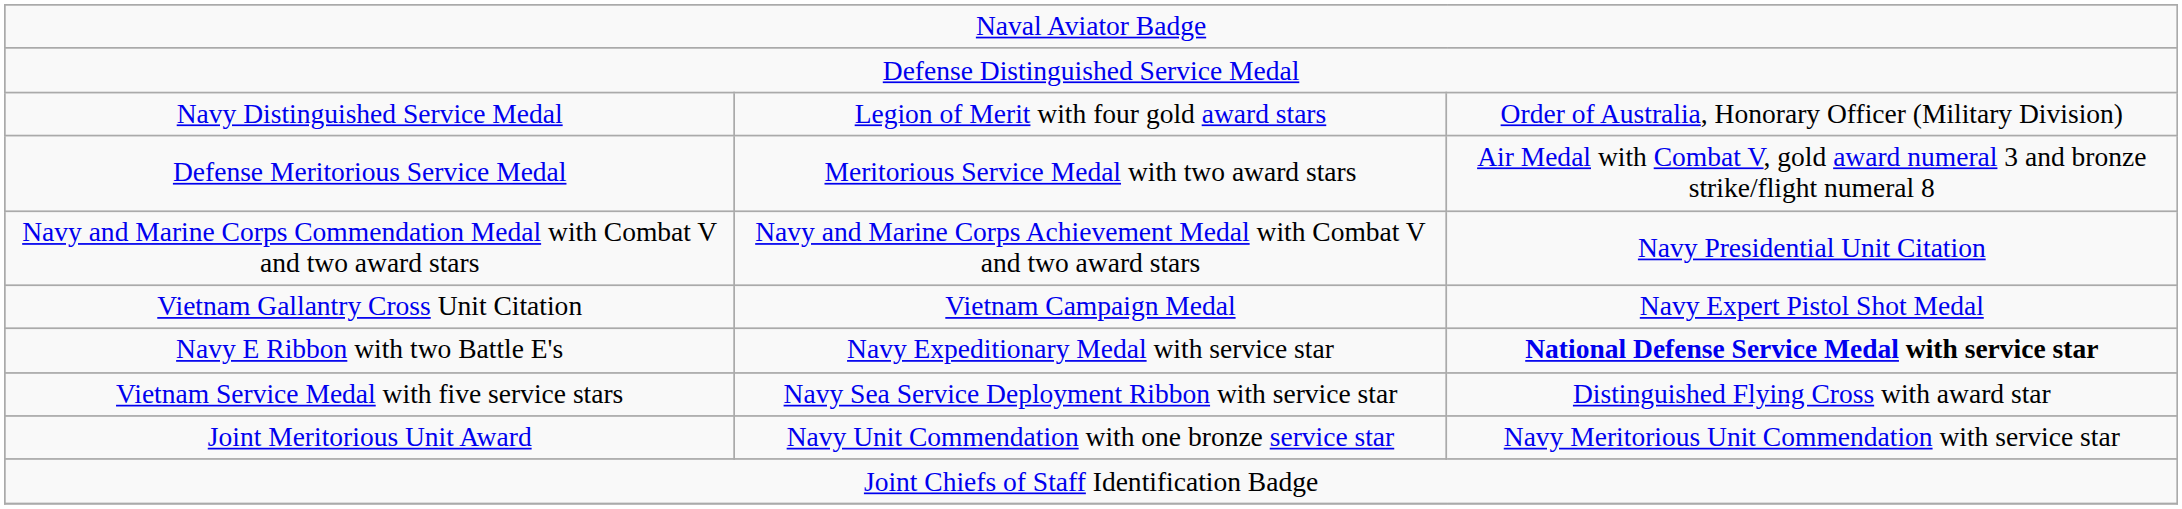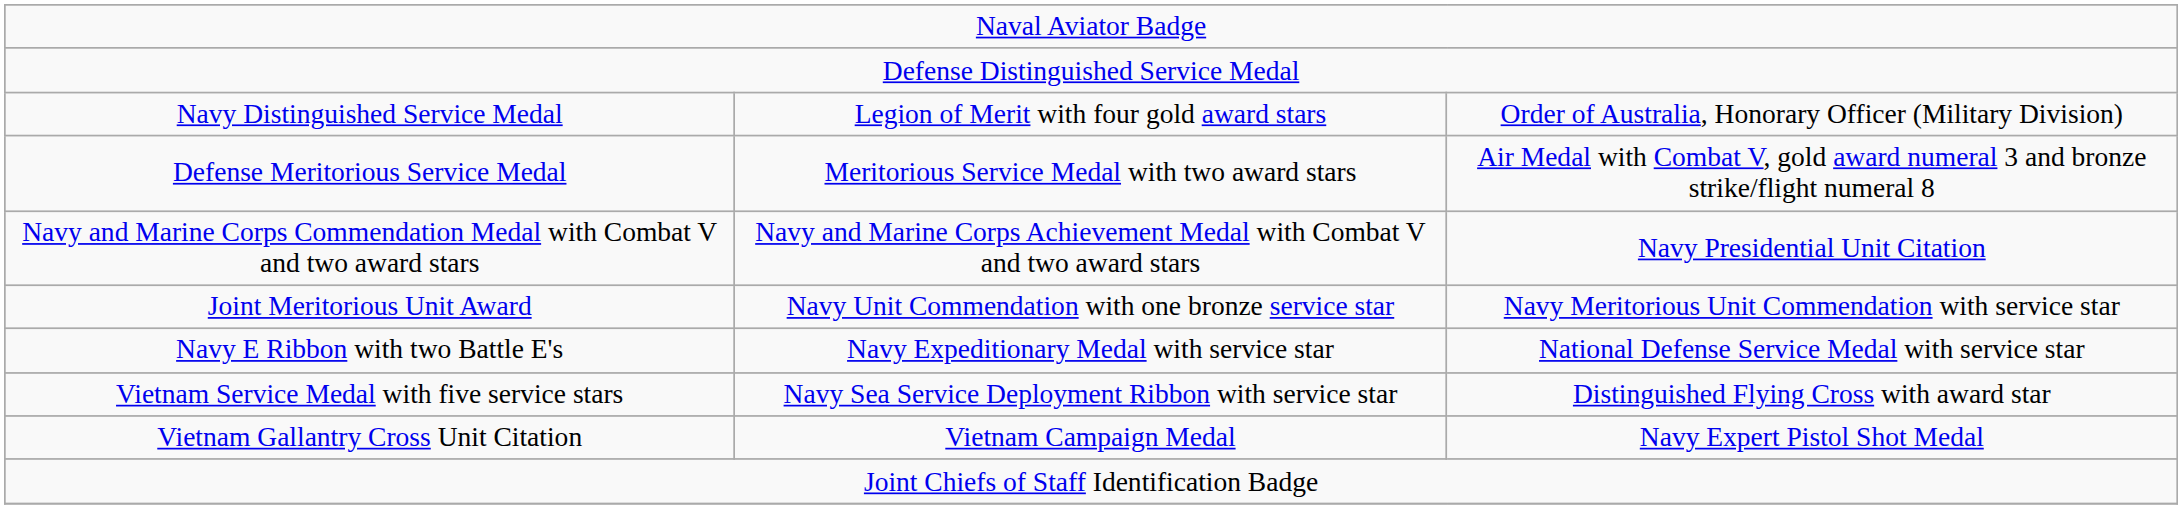rows swapped: Joint Meritorious Unit Award <-> Vietnam Gallantry Cross Unit Citation
Navy E Ribbon with two Battle E's | column 3: bold -> normal
